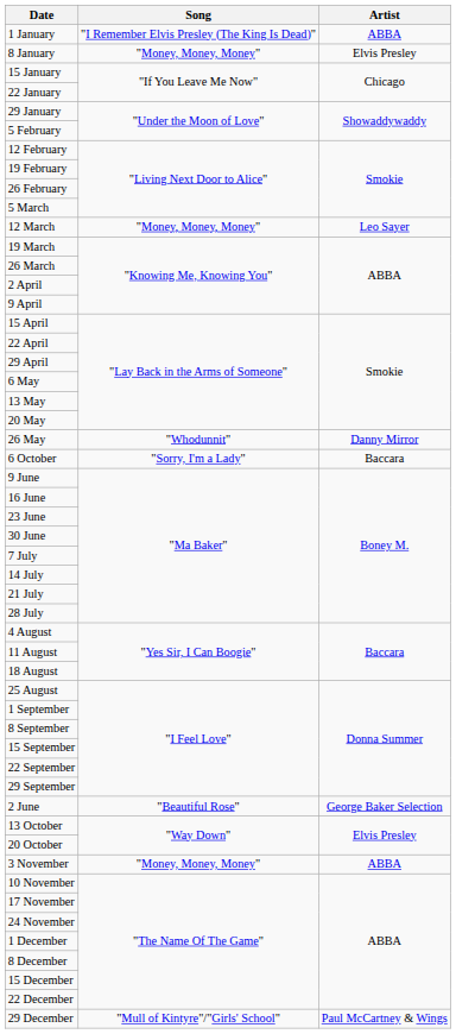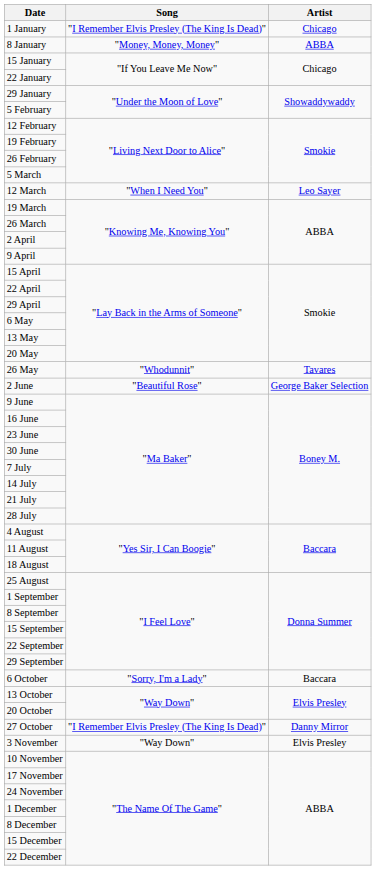1 January | Artist: ABBA -> Chicago
8 January | Artist: Elvis Presley -> ABBA
12 March | Song: "Money, Money, Money" -> "When I Need You"
26 May | Artist: Danny Mirror -> Tavares
rows swapped: 2 June <-> 6 October
+ row: 27 October | "I Remember Elvis Presley (The King Is Dead)" | Danny Mirror
3 November | Song: "Money, Money, Money" -> "Way Down"
3 November | Artist: ABBA -> Elvis Presley
- row: 29 December | "Mull of Kintyre"/"Girls' School" | Paul McCartney & Wings
